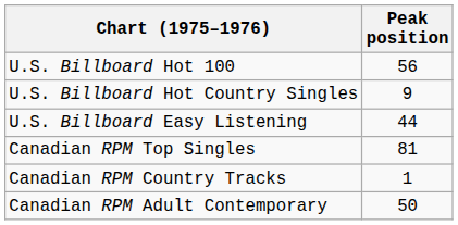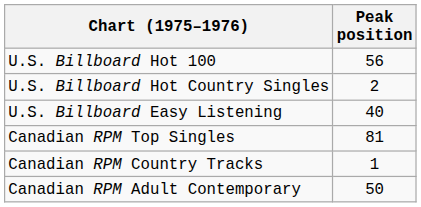U.S. Billboard Hot Country Singles | Peak position: 9 -> 2
U.S. Billboard Easy Listening | Peak position: 44 -> 40
